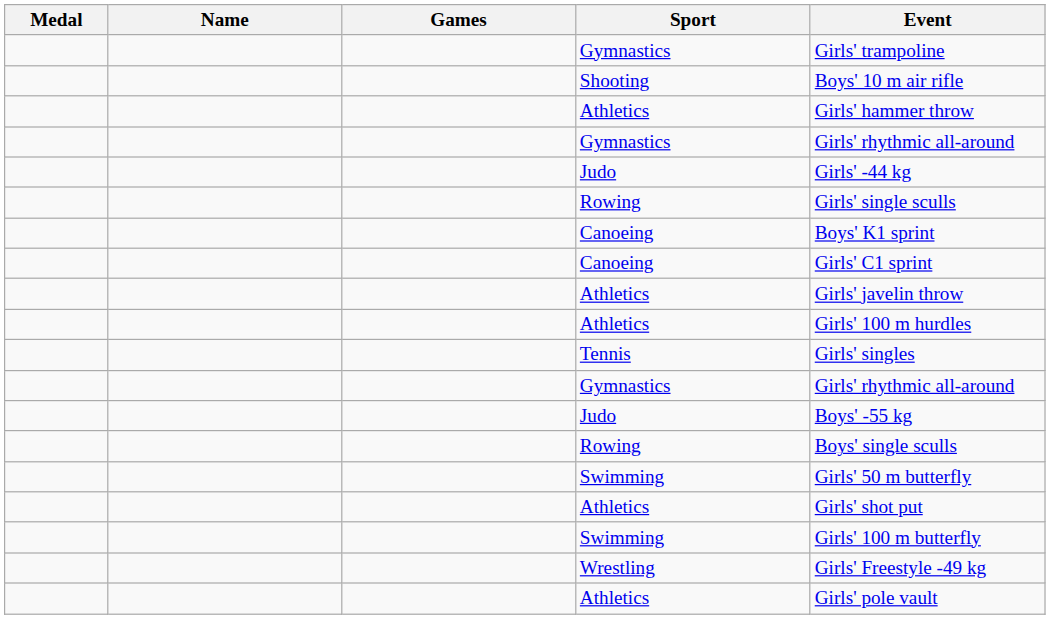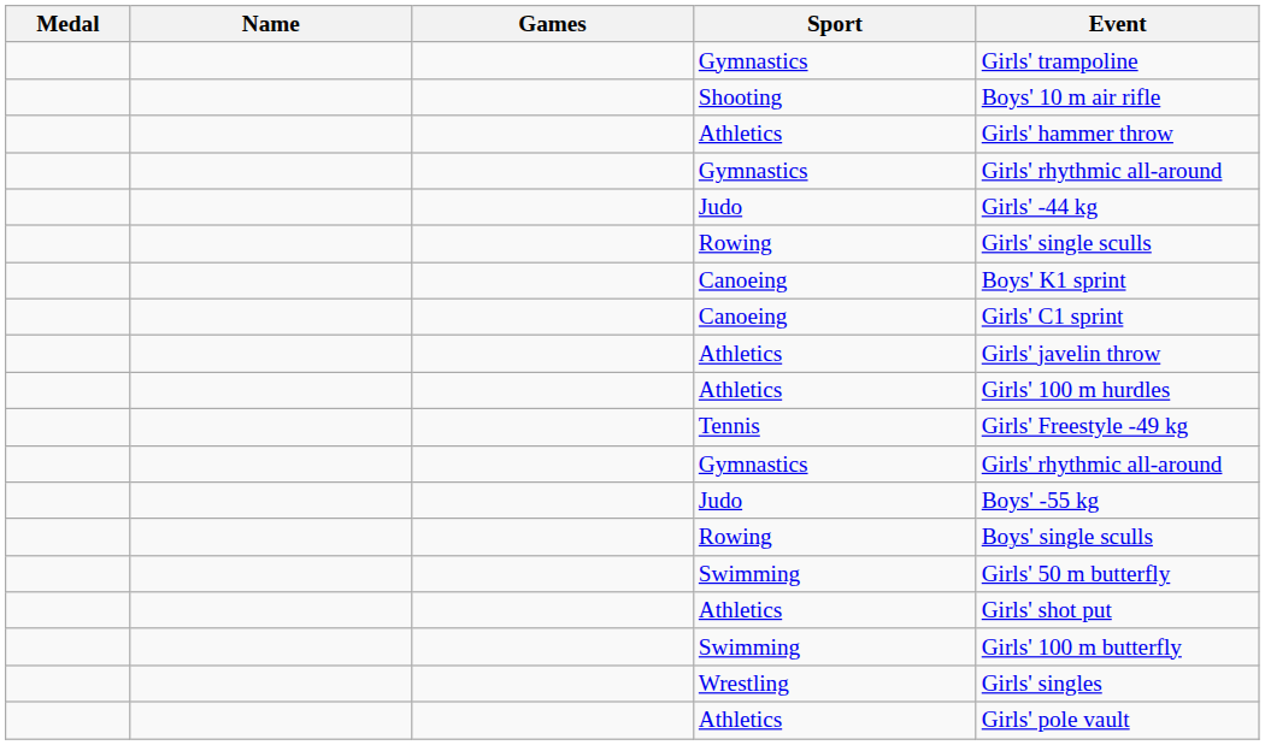Tennis | Event: Girls' singles -> Girls' Freestyle -49 kg
Wrestling | Event: Girls' Freestyle -49 kg -> Girls' singles
